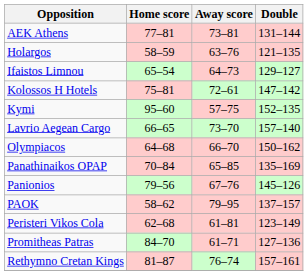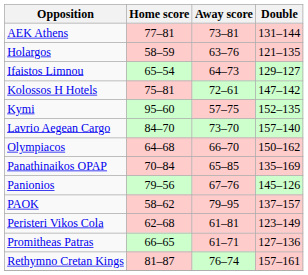Lavrio Aegean Cargo | Home score: 66–65 -> 84–70
Promitheas Patras | Home score: 84–70 -> 66–65
